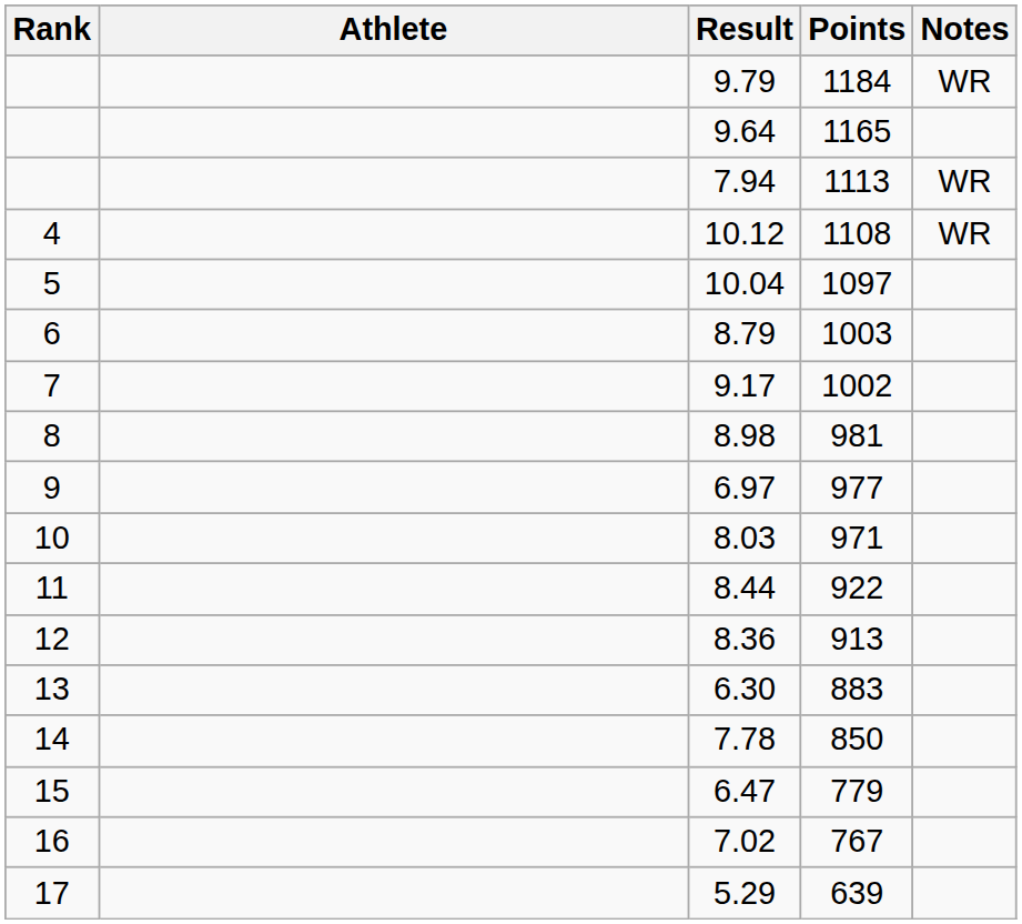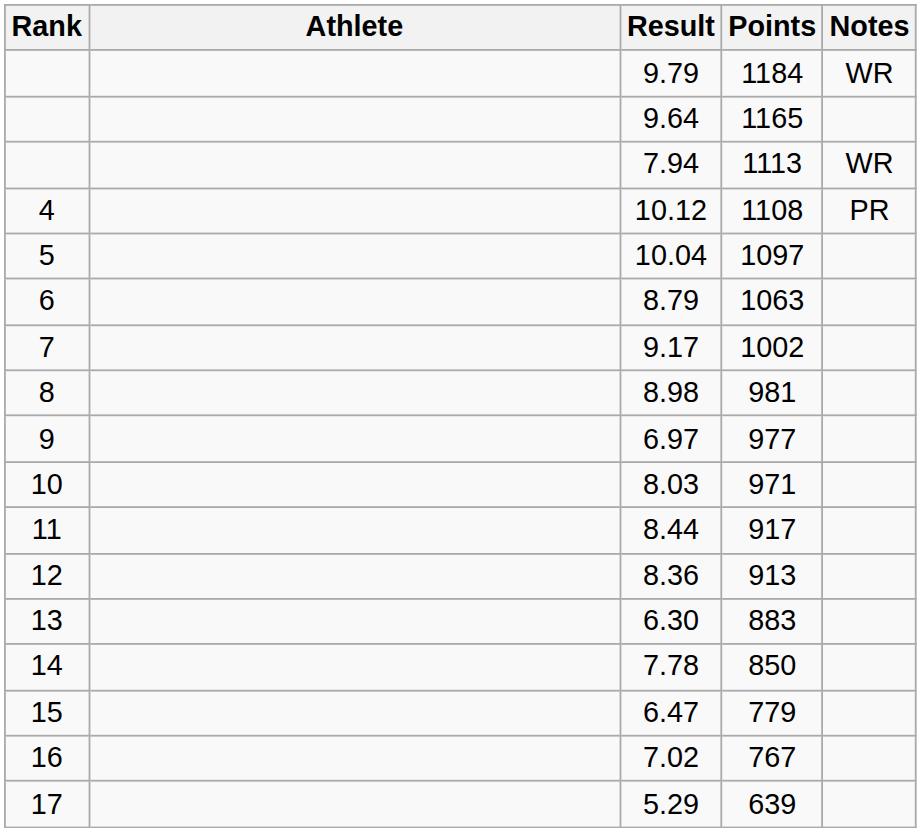10.12 | Notes: WR -> PR
8.79 | Points: 1003 -> 1063
8.44 | Points: 922 -> 917
